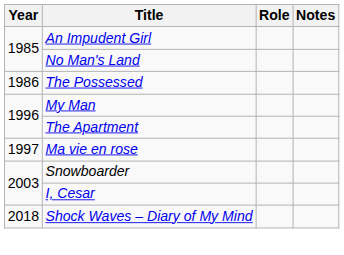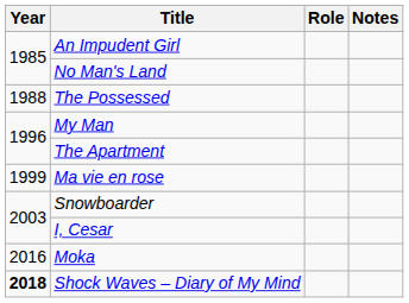The Possessed | Year: 1986 -> 1988
Ma vie en rose | Year: 1997 -> 1999
+ row: 2016 | Moka
Shock Waves – Diary of My Mind | Year: normal -> bold
